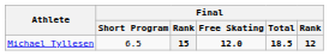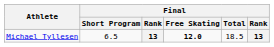Michael Tyllesen | column 3: 15 -> 13
Michael Tyllesen | Final / Total: bold -> normal
Michael Tyllesen | column 6: 12 -> 13
